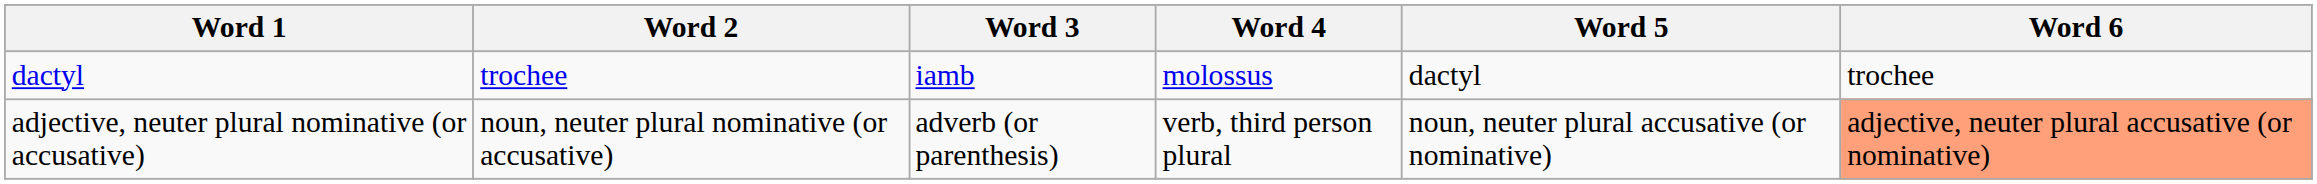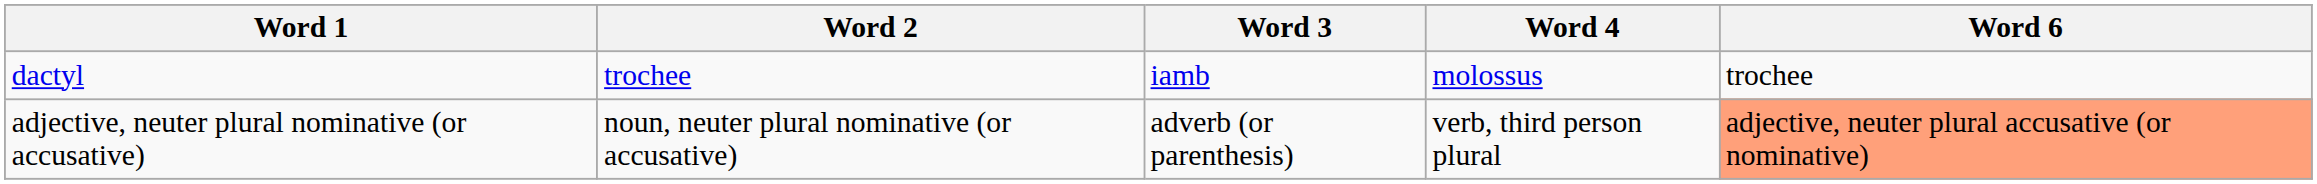- column: Word 5 | dactyl | noun, neuter plural accusative (or nominative)
